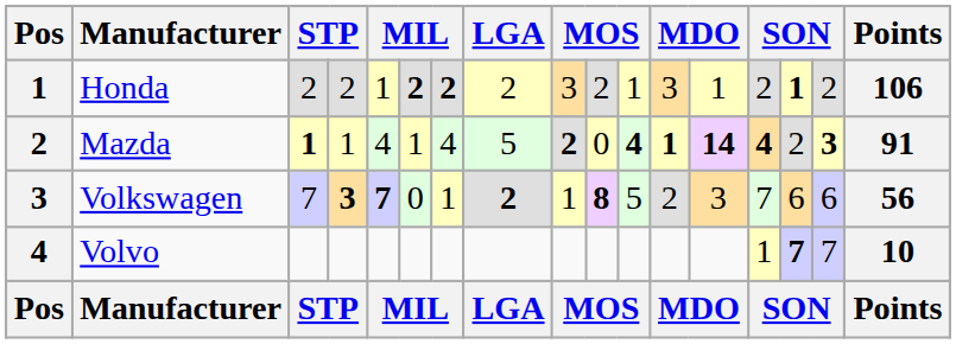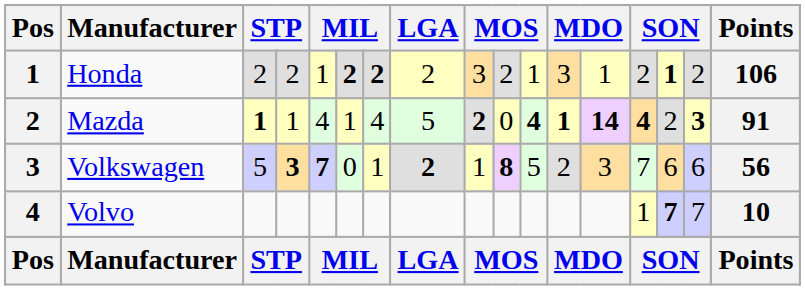Volkswagen | column 3: 7 -> 5
